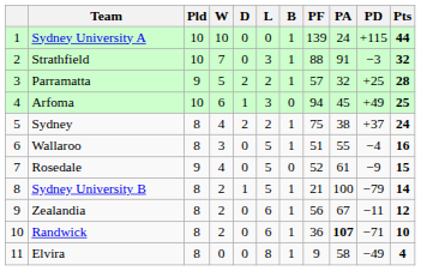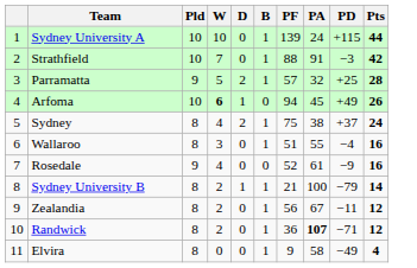- column: L | 0 | 3 | 2 | 3 | 2 | 5 | 5 | 5 | 6 | 6 | 8
Strathfield | Pts: 32 -> 42
Arfoma | W: normal -> bold
Arfoma | Pts: 25 -> 26
Rosedale | Pts: 15 -> 16
Randwick | Pts: 10 -> 12
